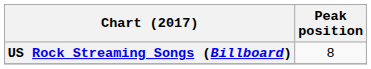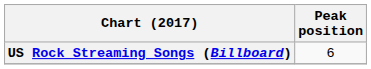US Rock Streaming Songs (Billboard) | Peak position: 8 -> 6
